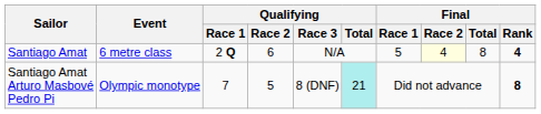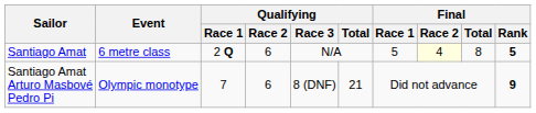Santiago Amat | Final / Rank: 4 -> 5
Santiago Amat Arturo Masbové Pedro Pi | Qualifying / Race 2: 5 -> 6
Santiago Amat Arturo Masbové Pedro Pi | Qualifying / Total: paleturquoise background -> no background
Santiago Amat Arturo Masbové Pedro Pi | Final / Rank: 8 -> 9
